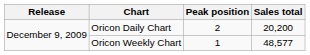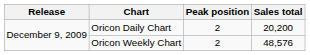Oricon Weekly Chart | Peak position: 1 -> 2
Oricon Weekly Chart | Sales total: 48,577 -> 48,576
